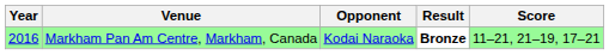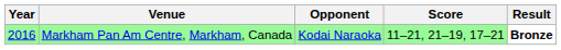columns swapped: Score <-> Result
